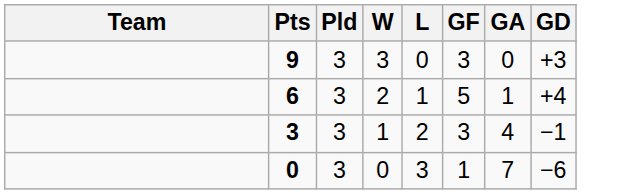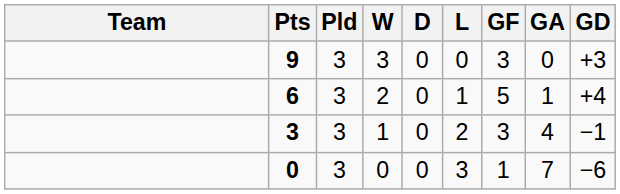+ column: D | 0 | 0 | 0 | 0
